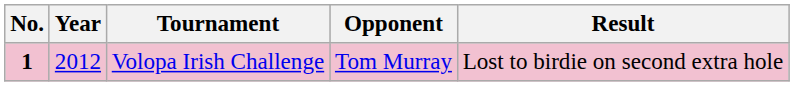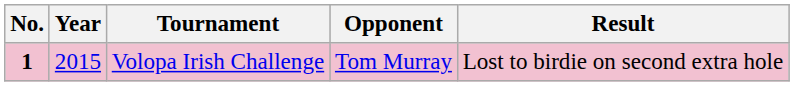Volopa Irish Challenge | Year: 2012 -> 2015
